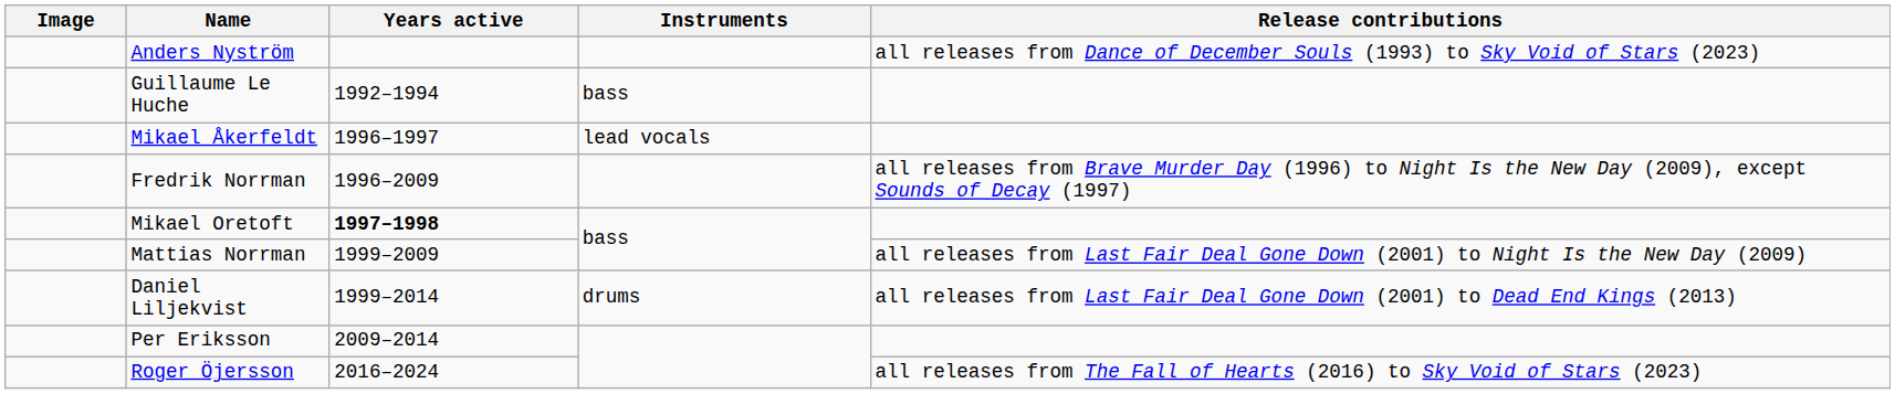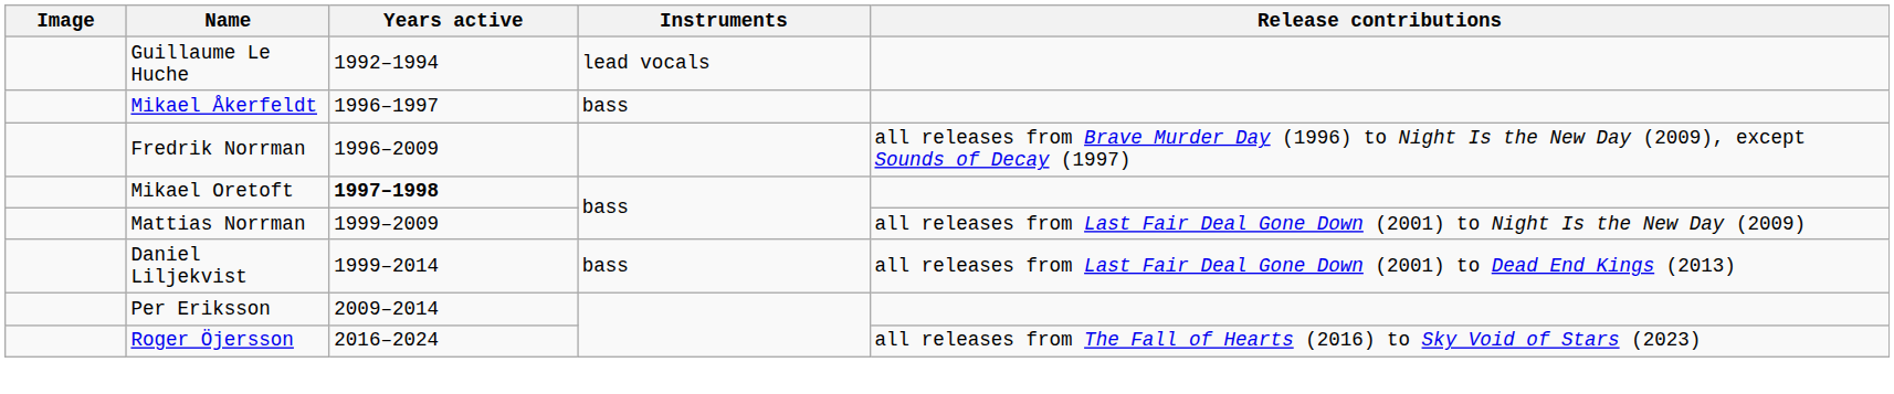- row: Anders Nyström | all releases from Dance of December Souls (1993) to Sky Void of Stars (2023)
Guillaume Le Huche | Instruments: bass -> lead vocals
Mikael Åkerfeldt | Instruments: lead vocals -> bass
Daniel Liljekvist | Instruments: drums -> bass
